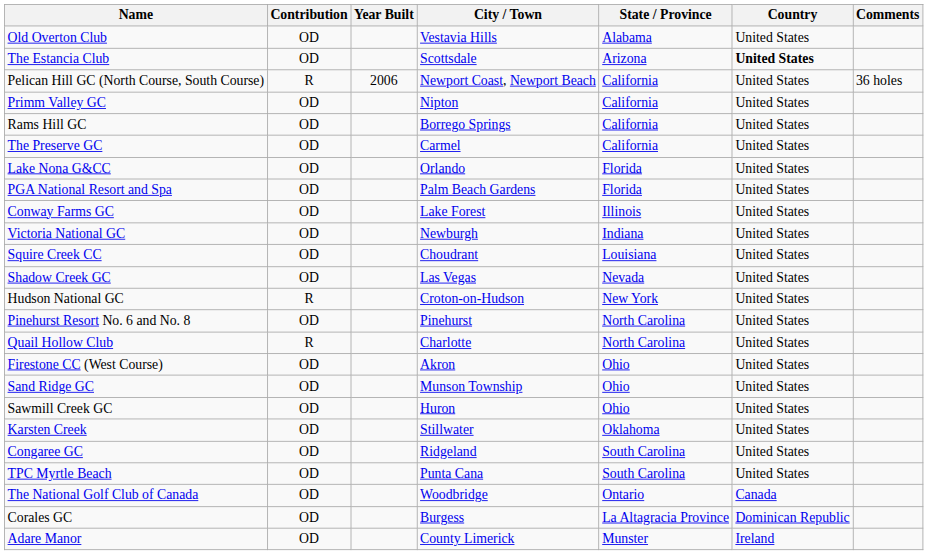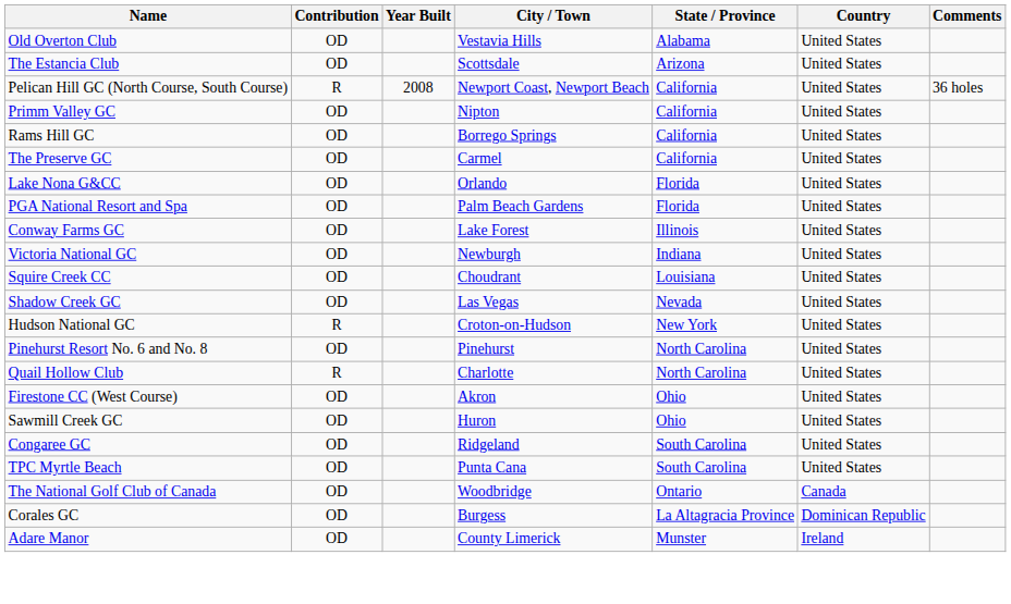The Estancia Club | Country: bold -> normal
Pelican Hill GC (North Course, South Course) | Year Built: 2006 -> 2008
- row: Sand Ridge GC | OD | Munson Township | Ohio | United States
- row: Karsten Creek | OD | Stillwater | Oklahoma | United States
